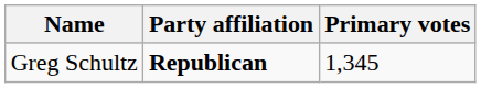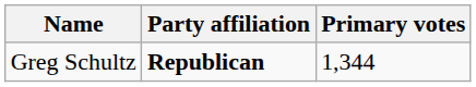Greg Schultz | Primary votes: 1,345 -> 1,344
